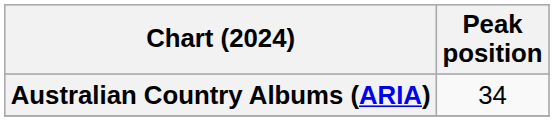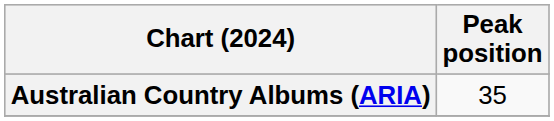Australian Country Albums (ARIA) | Peak position: 34 -> 35
